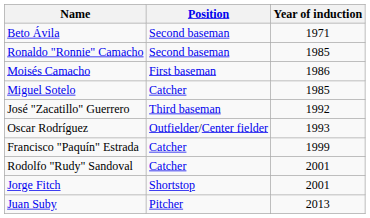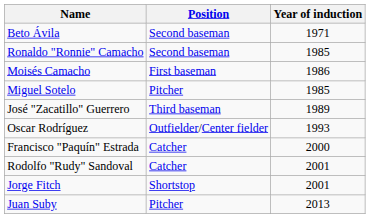Miguel Sotelo | Position: Catcher -> Pitcher
José "Zacatillo" Guerrero | Year of induction: 1992 -> 1989
Francisco "Paquín" Estrada | Year of induction: 1999 -> 2000
